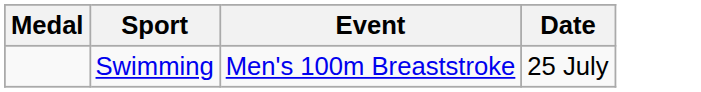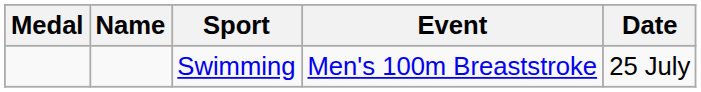+ column: Name
